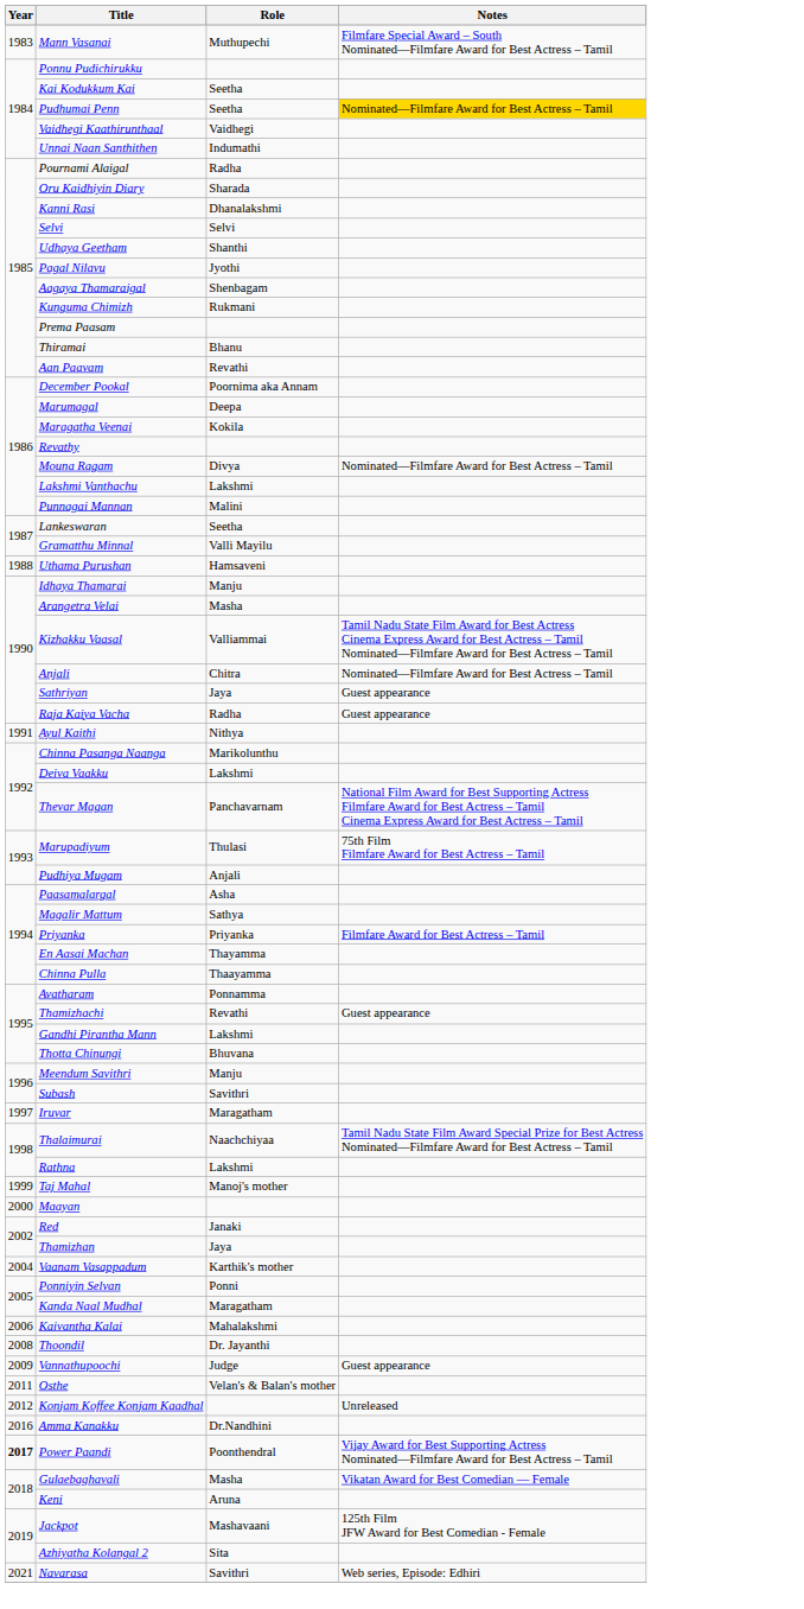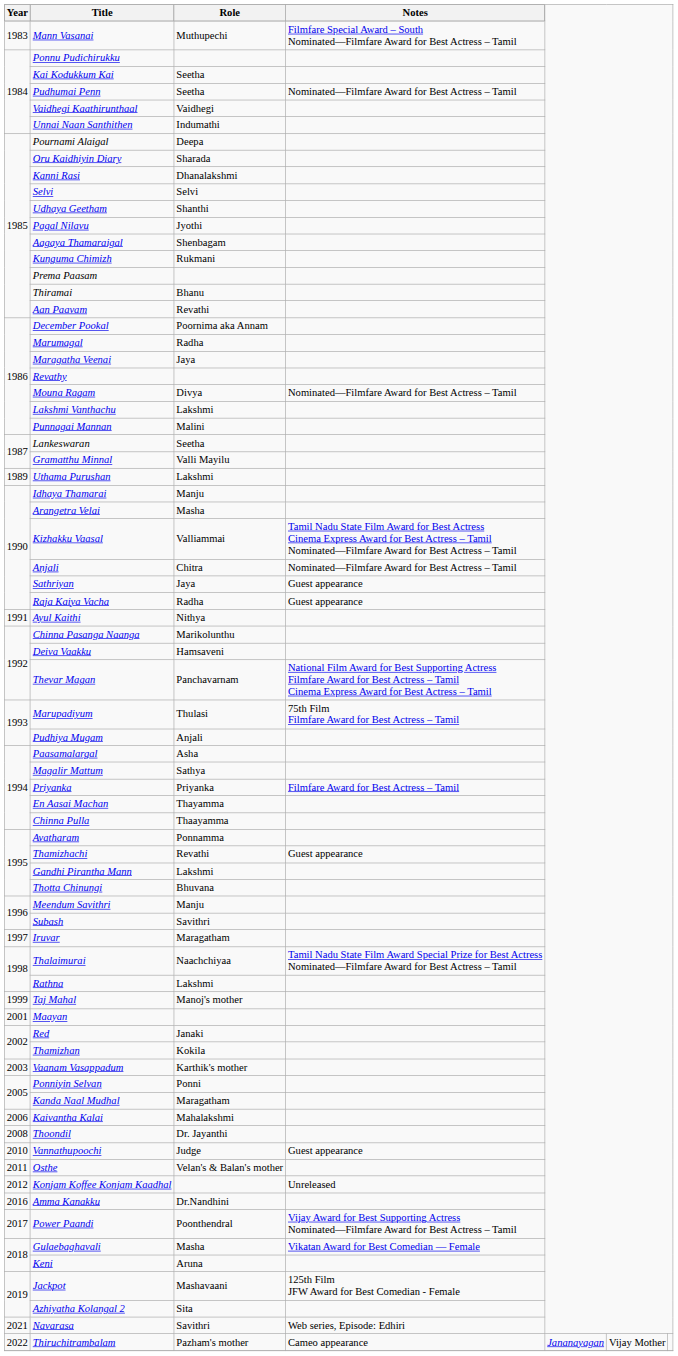Pudhumai Penn | Notes: gold background -> no background
Pournami Alaigal | Role: Radha -> Deepa
Marumagal | Role: Deepa -> Radha
Maragatha Veenai | Role: Kokila -> Jaya
Uthama Purushan | Year: 1988 -> 1989
Uthama Purushan | Role: Hamsaveni -> Lakshmi
Deiva Vaakku | Role: Lakshmi -> Hamsaveni
Maayan | Year: 2000 -> 2001
Thamizhan | Role: Jaya -> Kokila
Vaanam Vasappadum | Year: 2004 -> 2003
Vannathupoochi | Year: 2009 -> 2010
Power Paandi | Year: bold -> normal
+ row: 2022 | Thiruchitrambalam | Pazham's mother | Cameo appearance | Jananayagan | Vijay Mother
